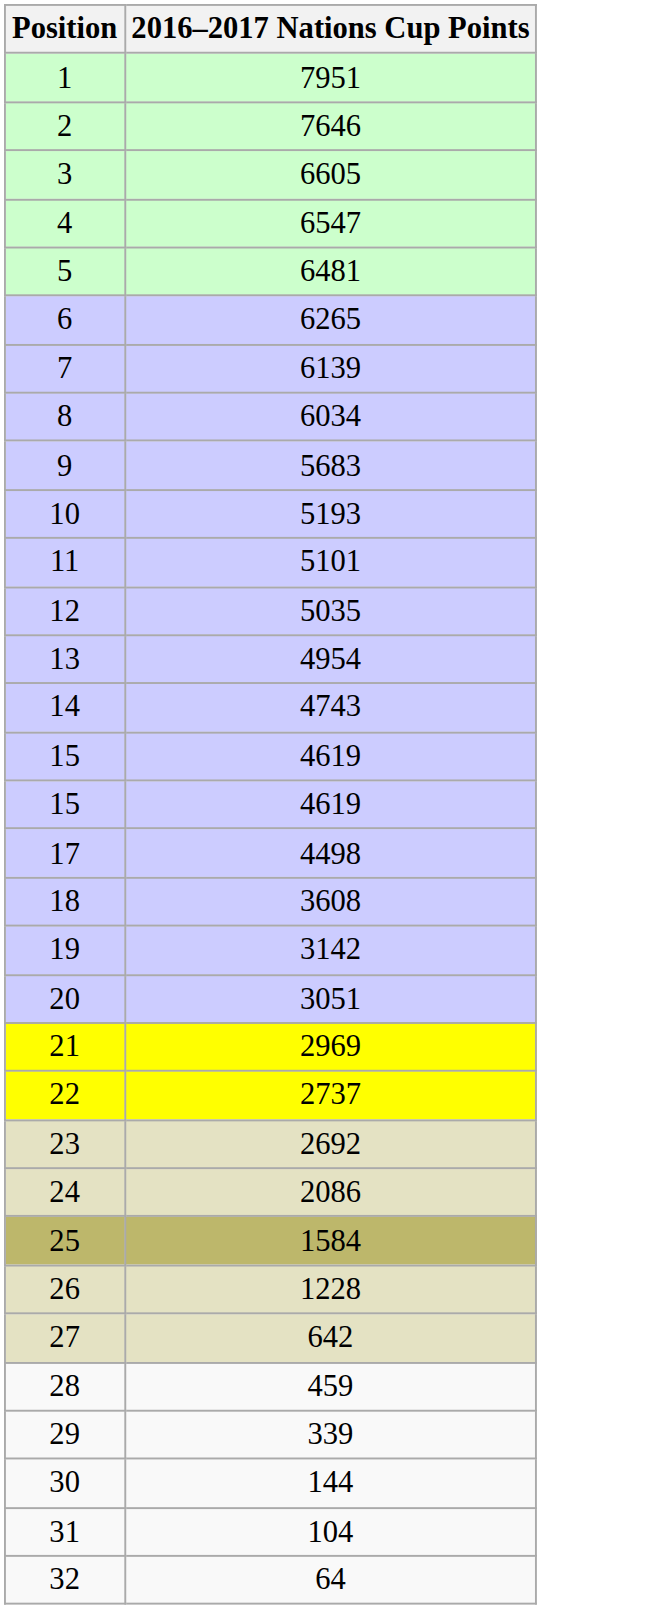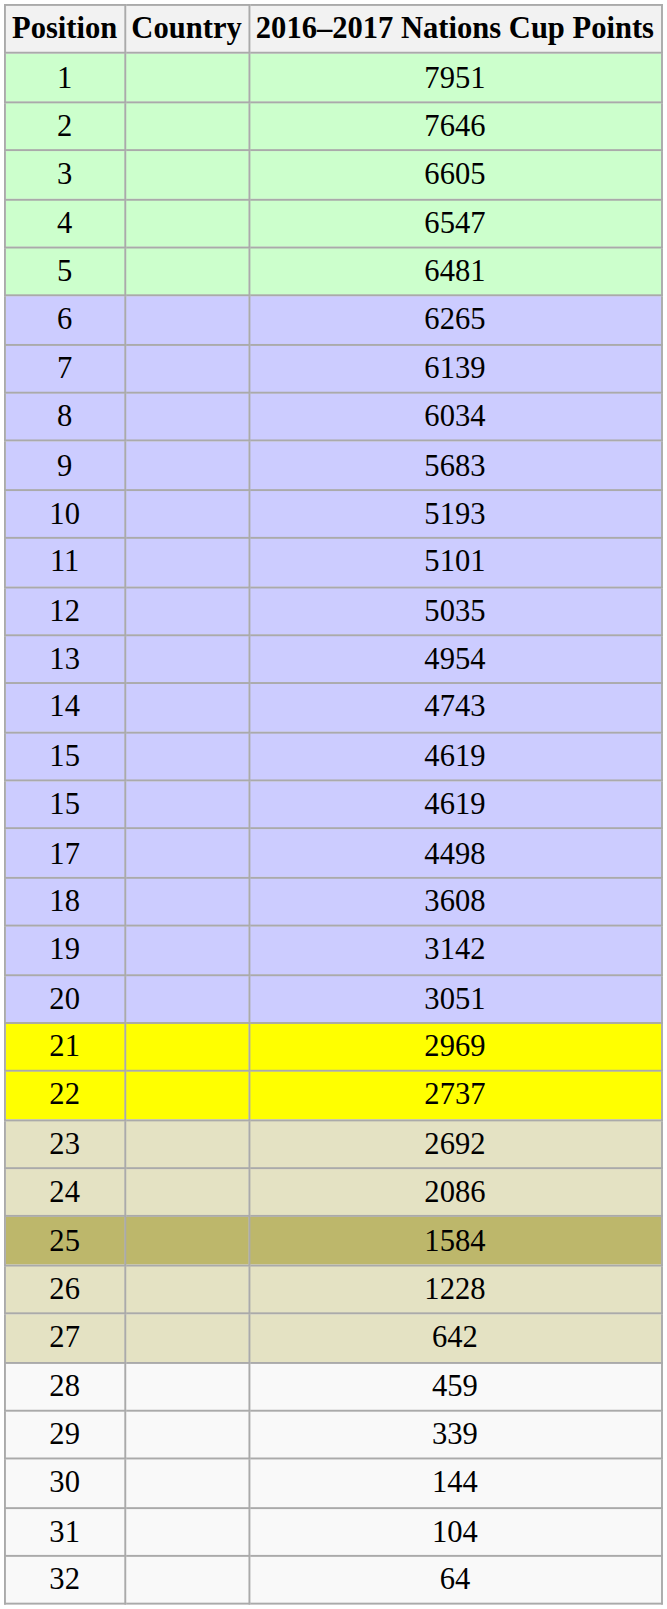+ column: Country
